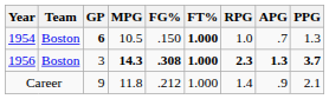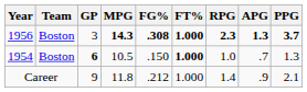rows swapped: 1954 <-> 1956
